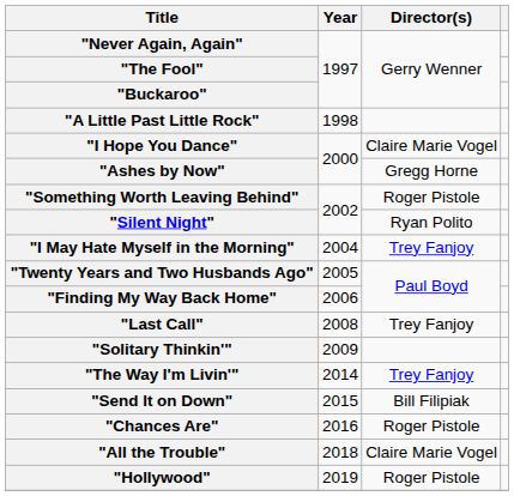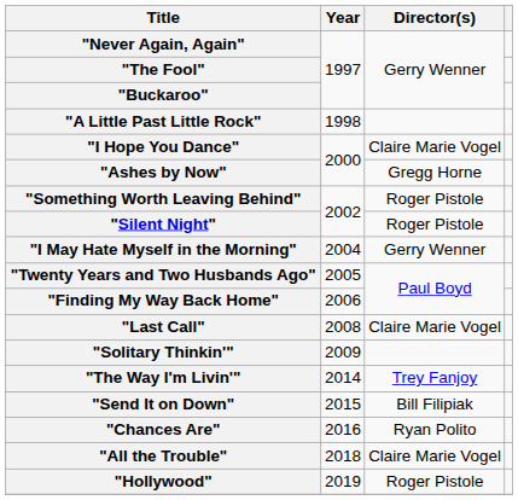"Silent Night" | Director(s): Ryan Polito -> Roger Pistole
"I May Hate Myself in the Morning" | Director(s): Trey Fanjoy -> Gerry Wenner
"Last Call" | Director(s): Trey Fanjoy -> Claire Marie Vogel
"Chances Are" | Director(s): Roger Pistole -> Ryan Polito
